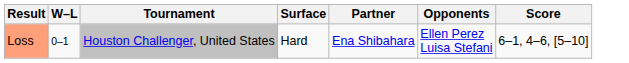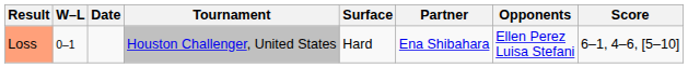+ column: Date
